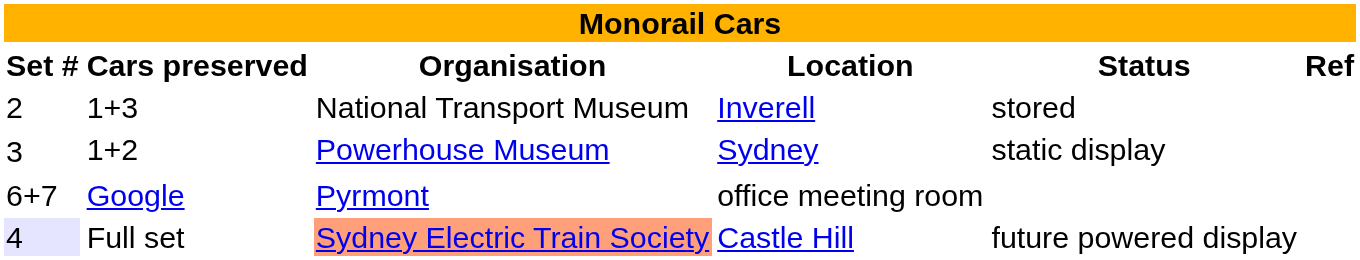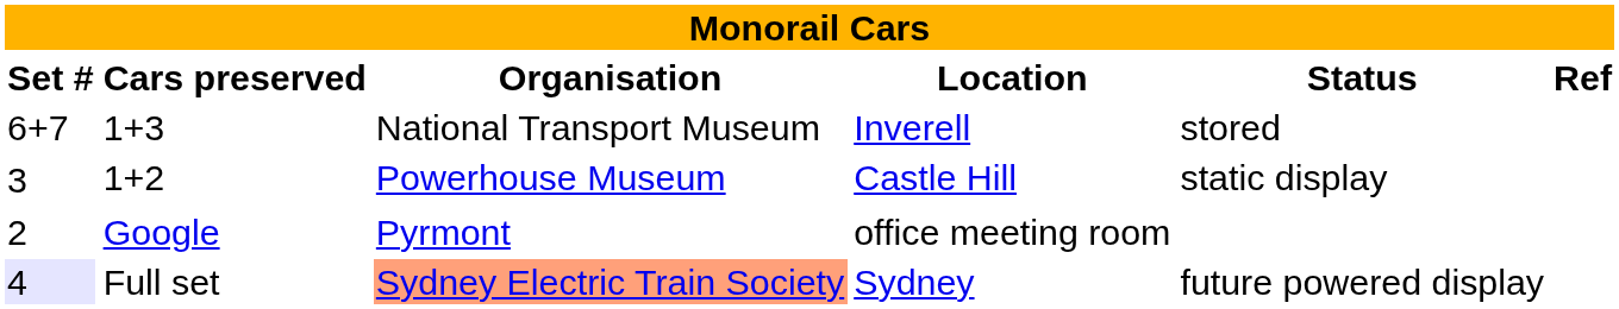1+3 | Set #: 2 -> 6+7
1+2 | Location: Sydney -> Castle Hill
Google | Set #: 6+7 -> 2
Full set | Location: Castle Hill -> Sydney
